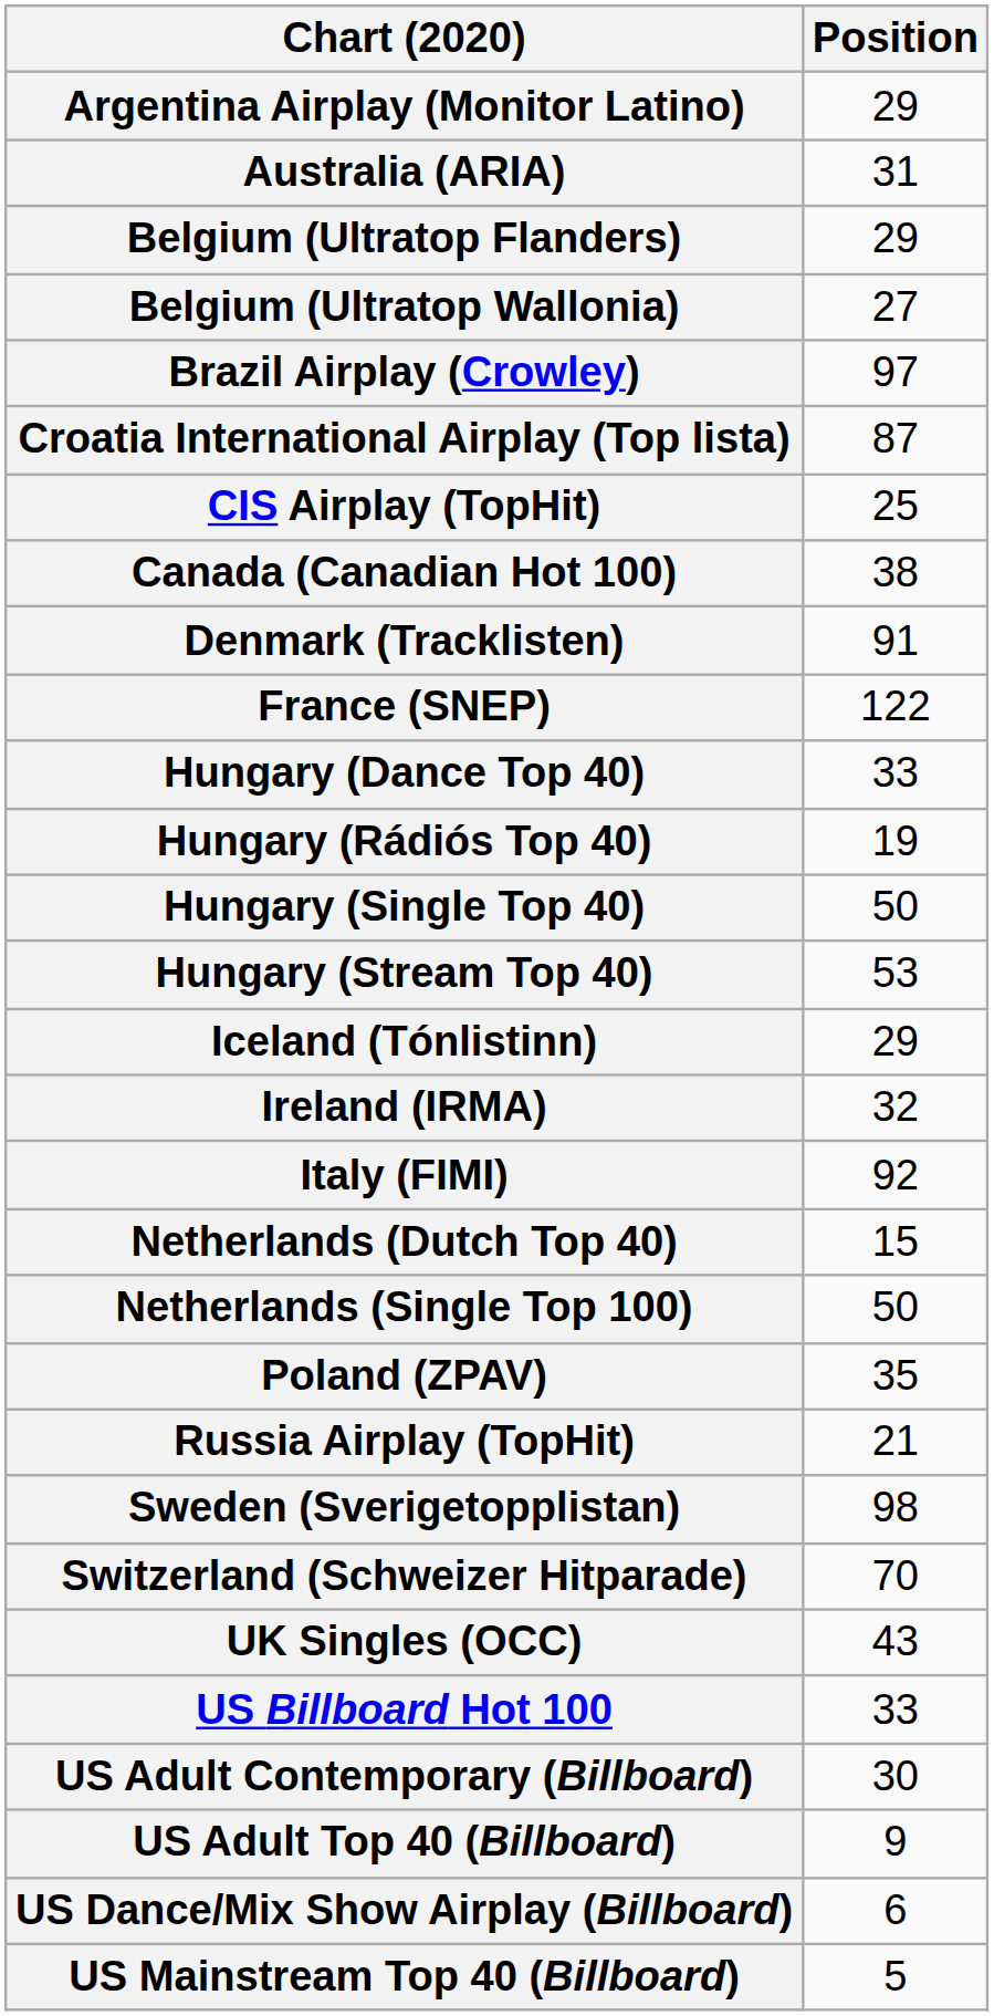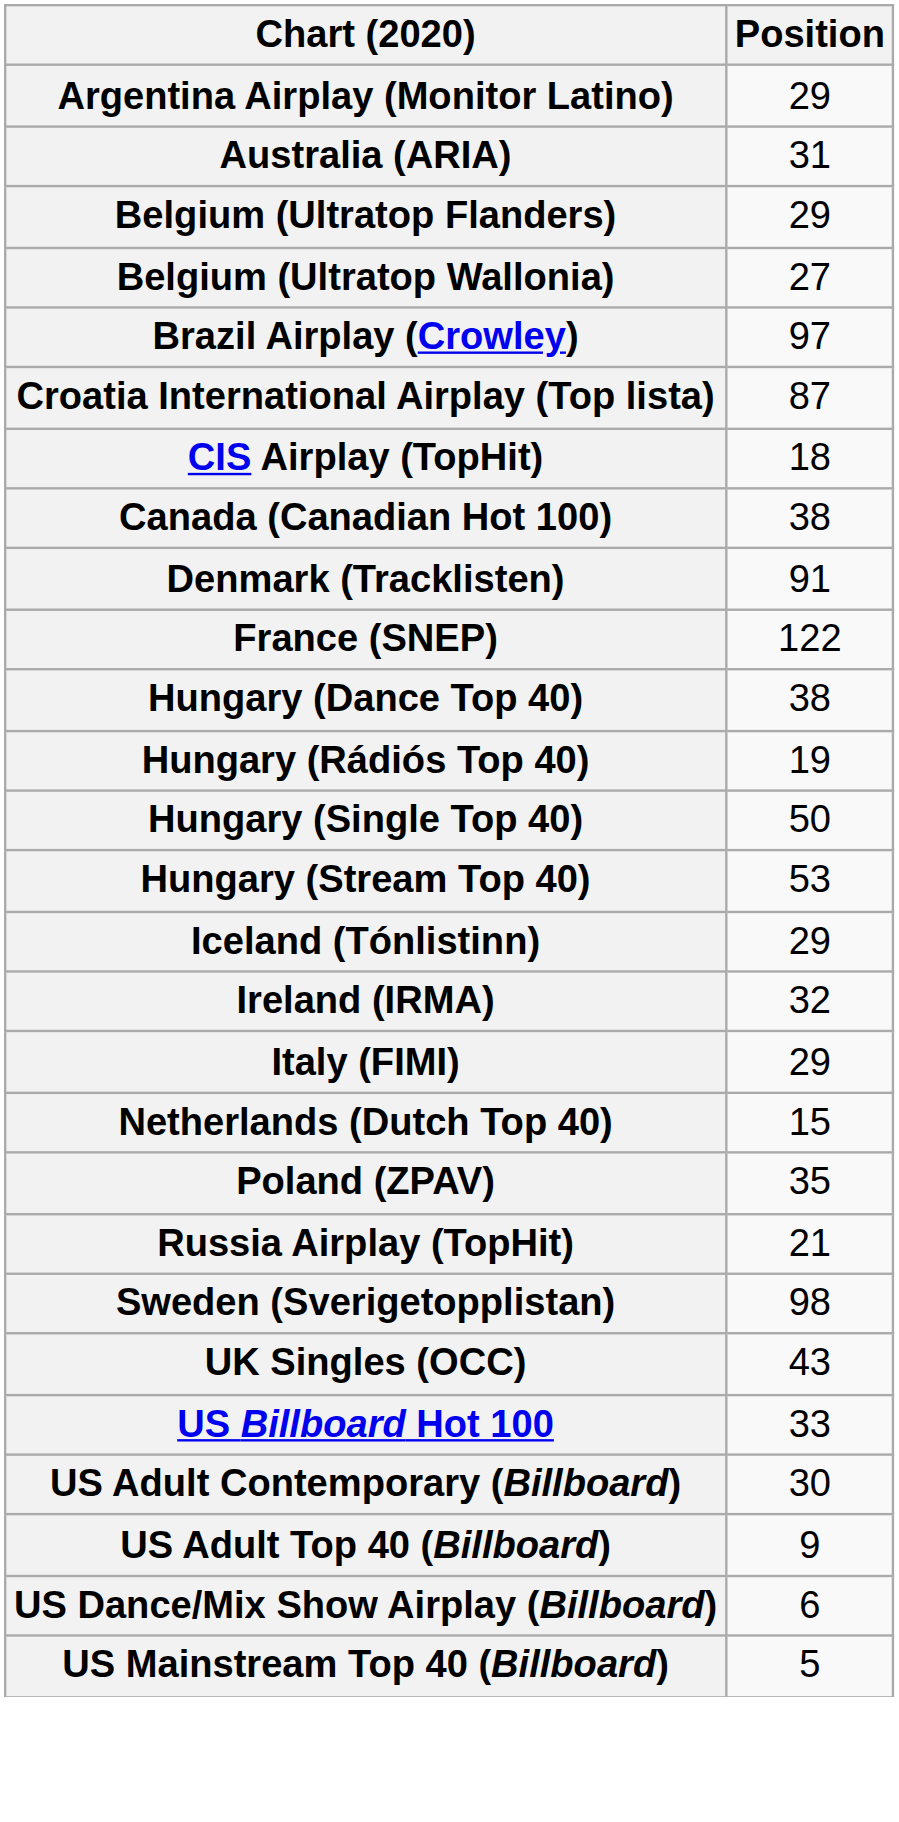CIS Airplay (TopHit) | Position: 25 -> 18
Hungary (Dance Top 40) | Position: 33 -> 38
Italy (FIMI) | Position: 92 -> 29
- row: Netherlands (Single Top 100) | 50
- row: Switzerland (Schweizer Hitparade) | 70
